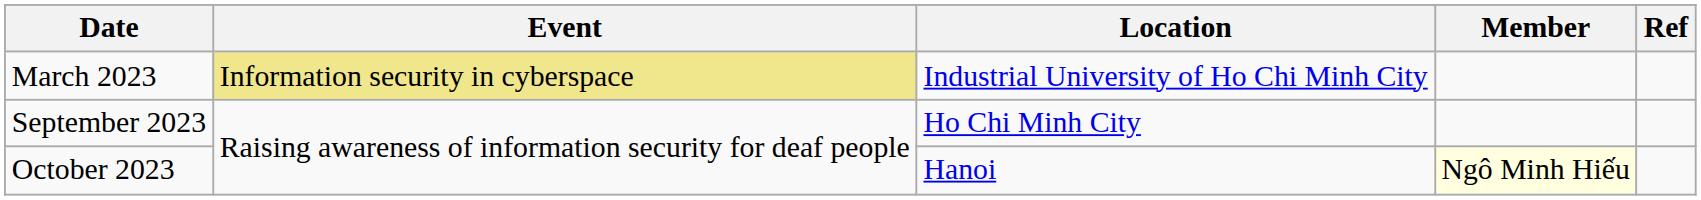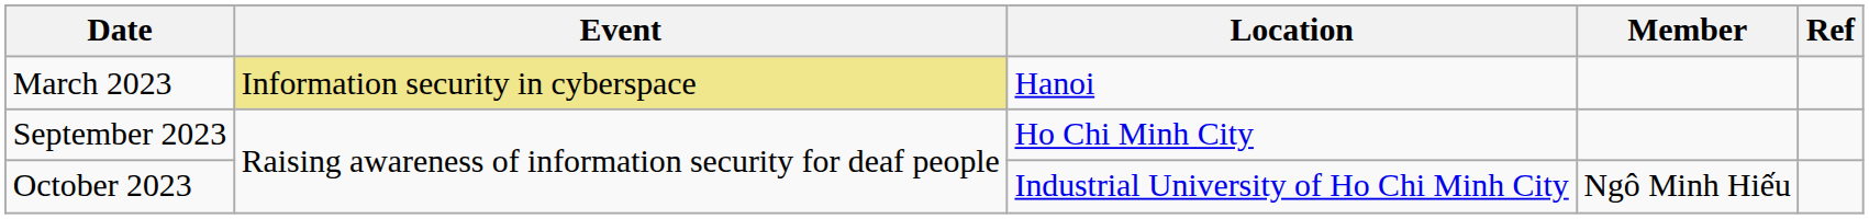March 2023 | Location: Industrial University of Ho Chi Minh City -> Hanoi
October 2023 | Location: Hanoi -> Industrial University of Ho Chi Minh City
October 2023 | Member: lightyellow background -> no background
